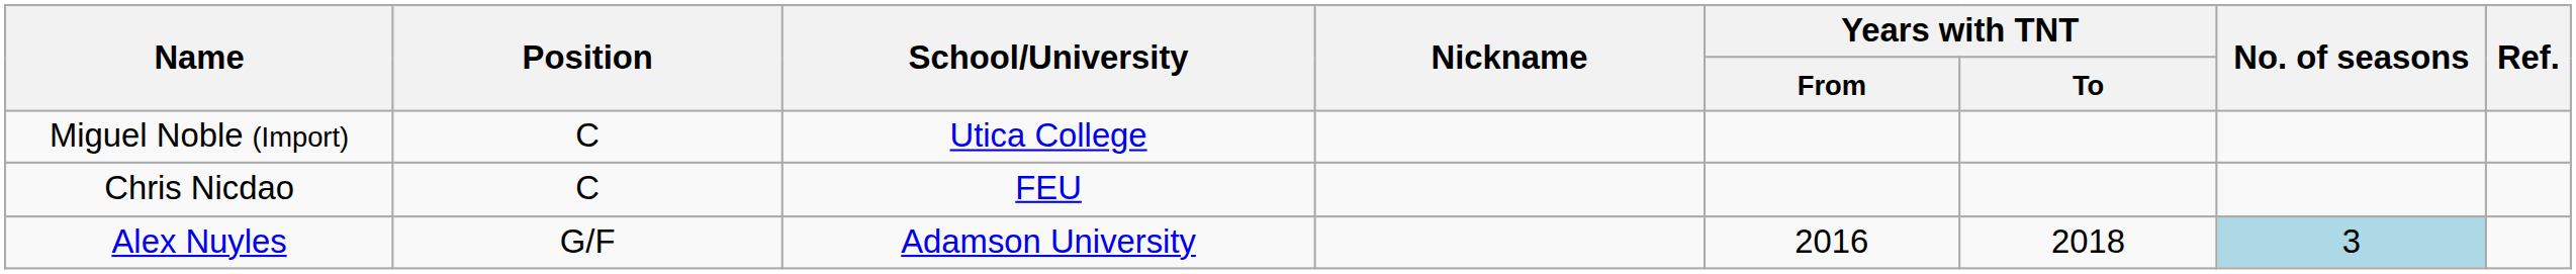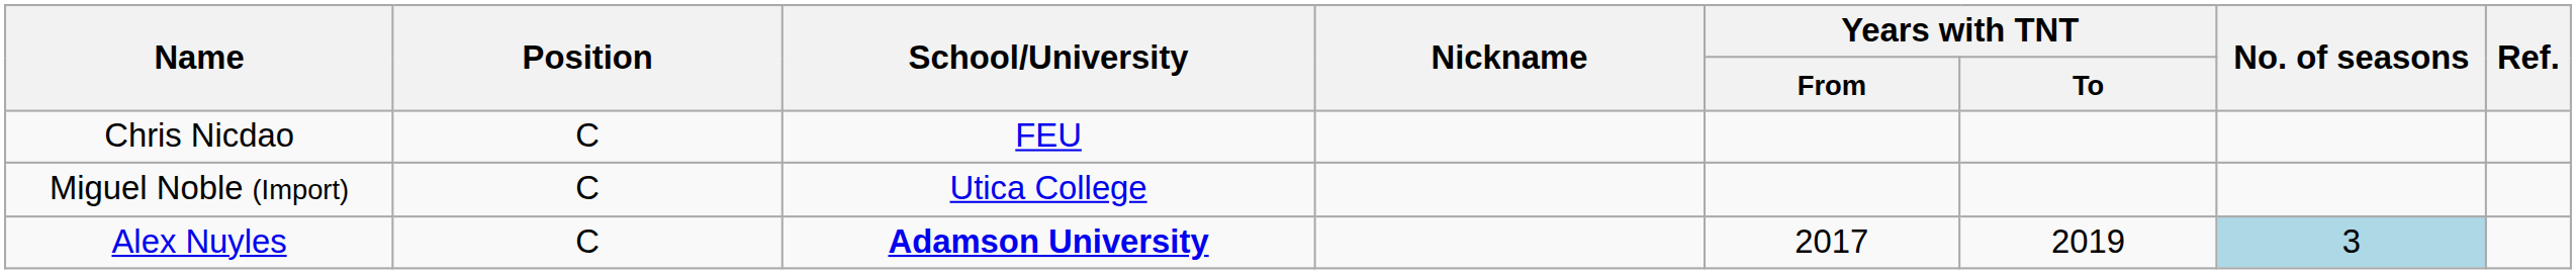rows swapped: Chris Nicdao <-> Miguel Noble (Import)
Alex Nuyles | Position: G/F -> C
Alex Nuyles | School/University: normal -> bold
Alex Nuyles | Years with TNT / From: 2016 -> 2017
Alex Nuyles | Years with TNT / To: 2018 -> 2019
